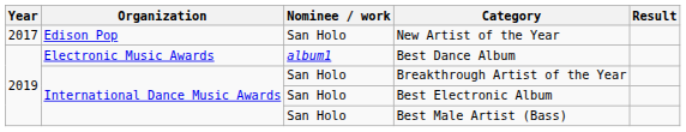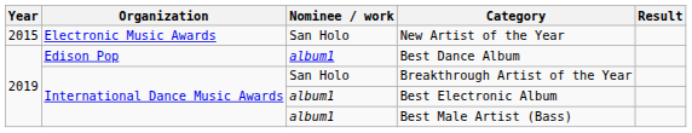New Artist of the Year | Year: 2017 -> 2015
New Artist of the Year | Organization: Edison Pop -> Electronic Music Awards
Best Dance Album | Organization: Electronic Music Awards -> Edison Pop
Best Electronic Album | Nominee / work: San Holo -> album1
Best Male Artist (Bass) | Nominee / work: San Holo -> album1
